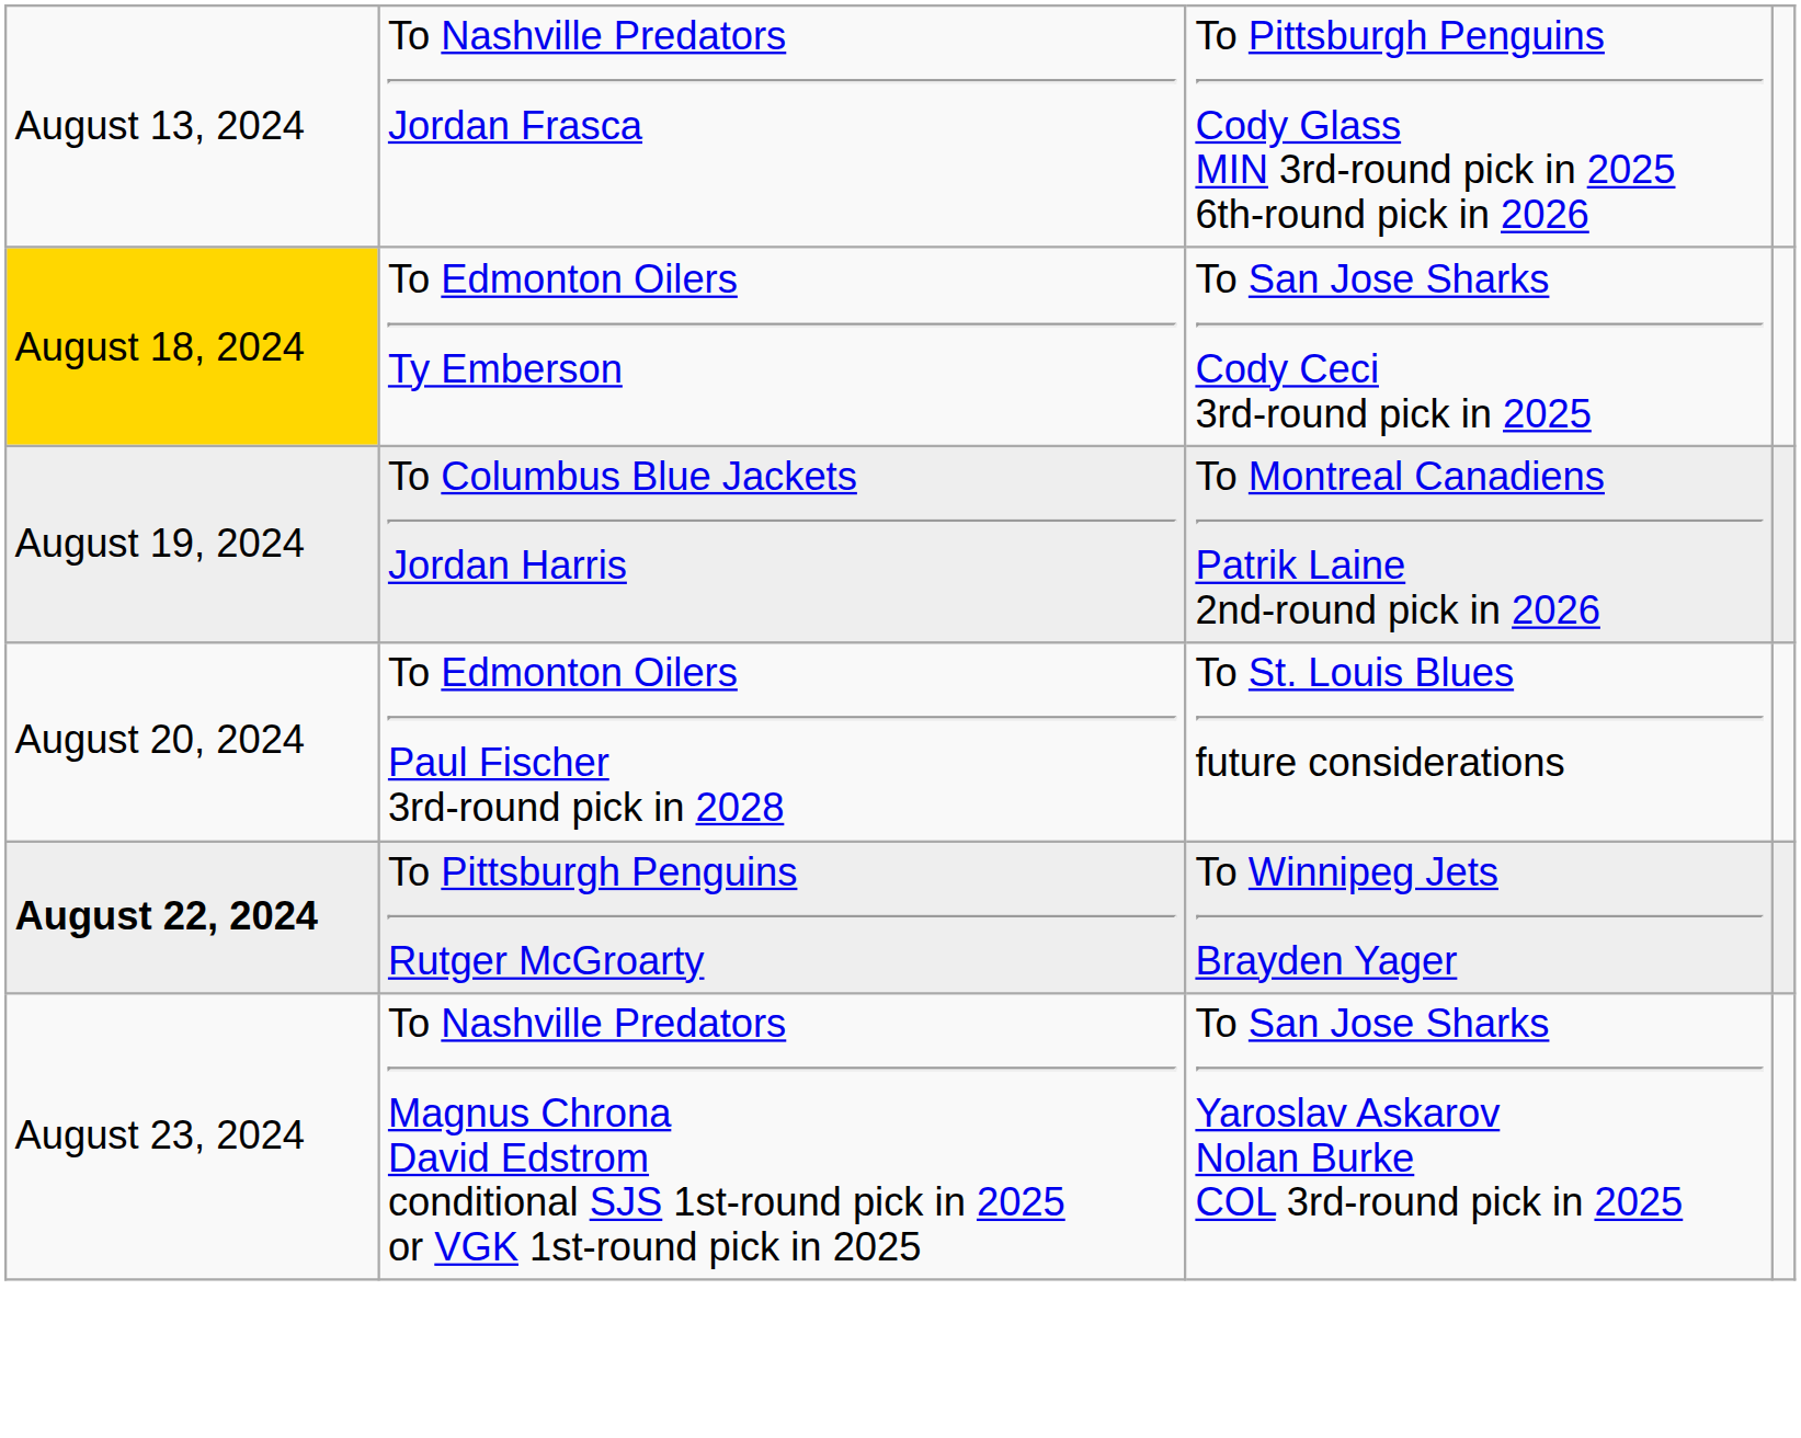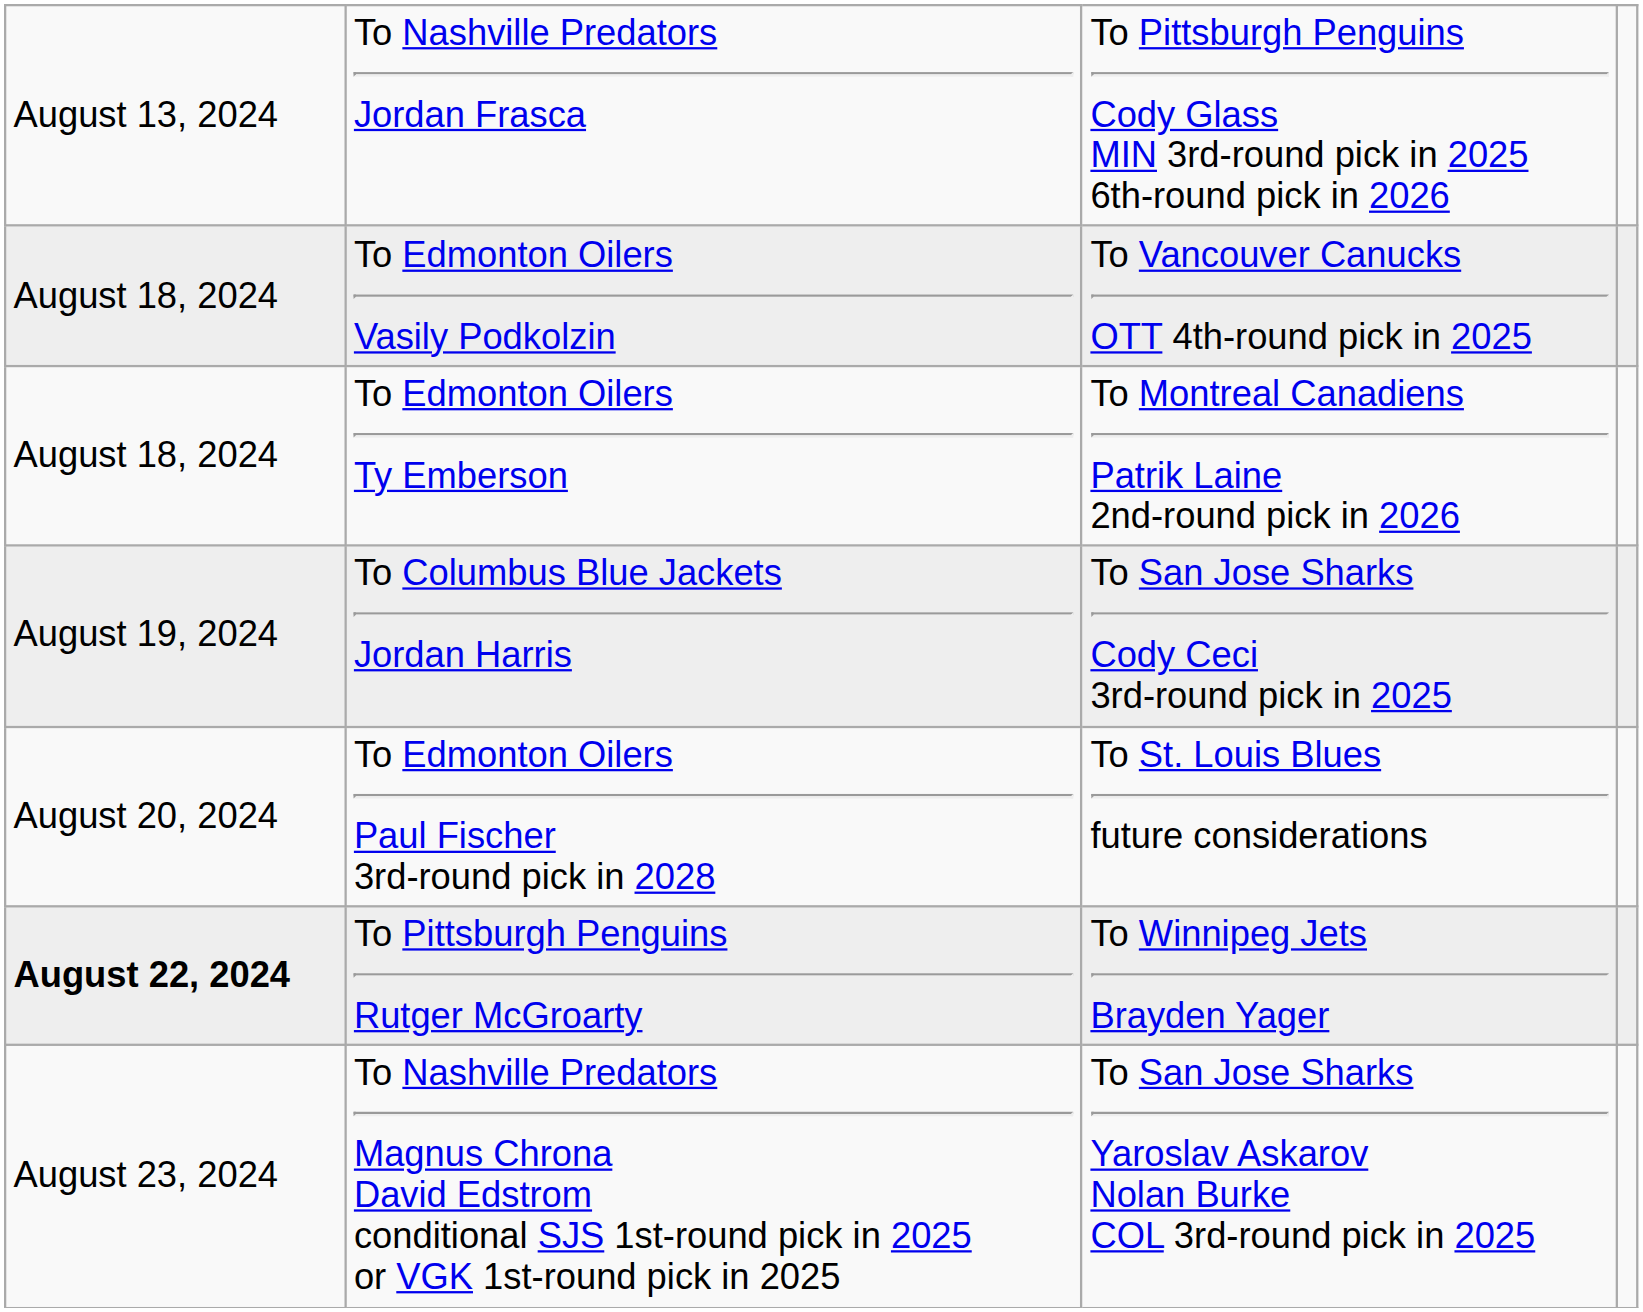+ row: August 18, 2024 | To Edmonton Oilers Vasily Podkolzin | To Vancouver Canucks OTT 4th-round pick in 2025
To Edmonton Oilers Ty Emberson | column 1: gold background -> no background
To Edmonton Oilers Ty Emberson | column 3: To San Jose Sharks Cody Ceci 3rd-round pick in 2025 -> To Montreal Canadiens Patrik Laine 2nd-round pick in 2026
To Columbus Blue Jackets Jordan Harris | column 3: To Montreal Canadiens Patrik Laine 2nd-round pick in 2026 -> To San Jose Sharks Cody Ceci 3rd-round pick in 2025
